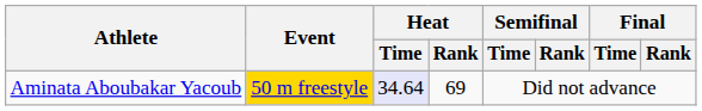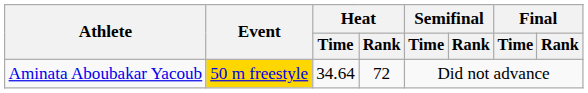Aminata Aboubakar Yacoub | Heat / Time: lavender background -> no background
Aminata Aboubakar Yacoub | Heat / Rank: 69 -> 72
